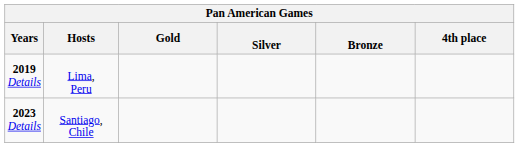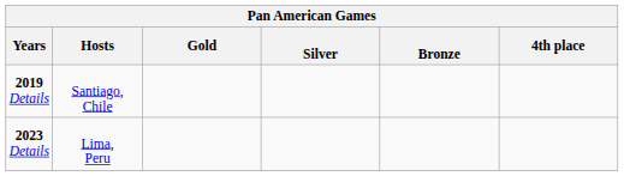2019 Details | Hosts: Lima, Peru -> Santiago, Chile
2023 Details | Hosts: Santiago, Chile -> Lima, Peru
